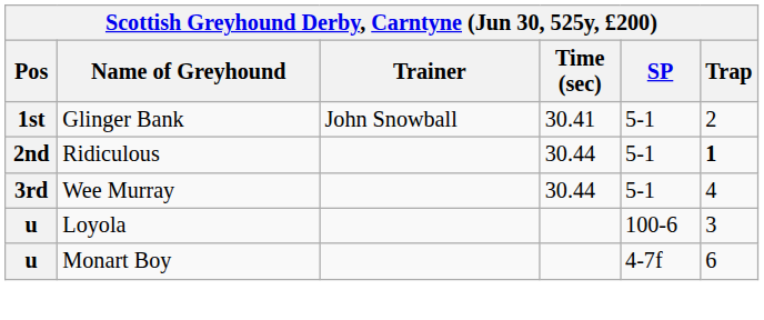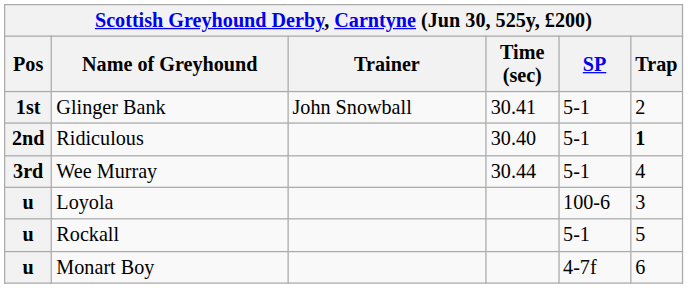Ridiculous | Time (sec): 30.44 -> 30.40
+ row: u | Rockall | 5-1 | 5
